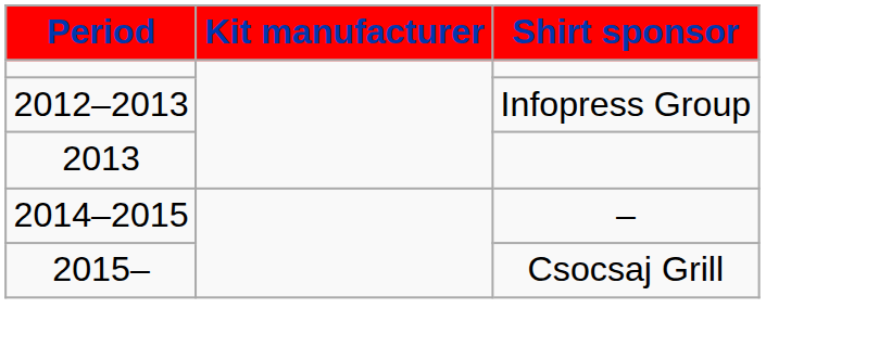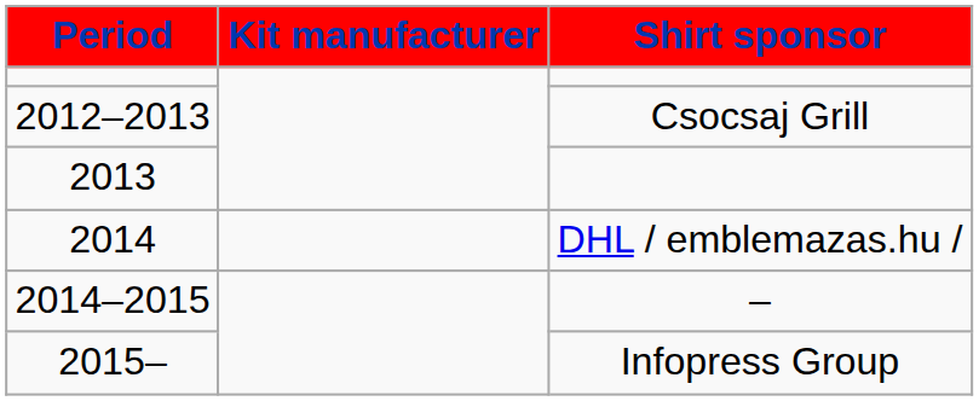2012–2013 | Shirt sponsor: Infopress Group -> Csocsaj Grill
+ row: 2014 | DHL / emblemazas.hu /
2015– | Shirt sponsor: Csocsaj Grill -> Infopress Group
